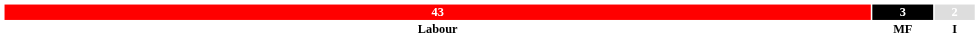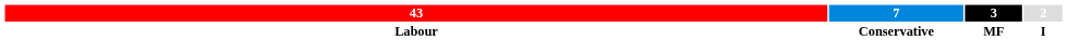+ column: 7 | Conservative
